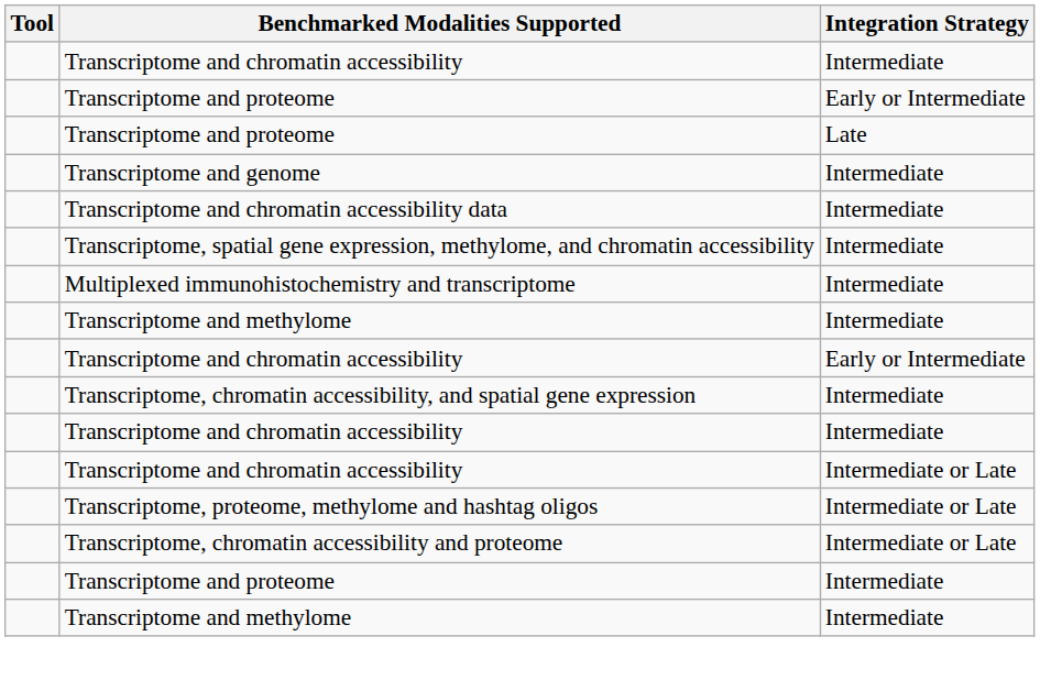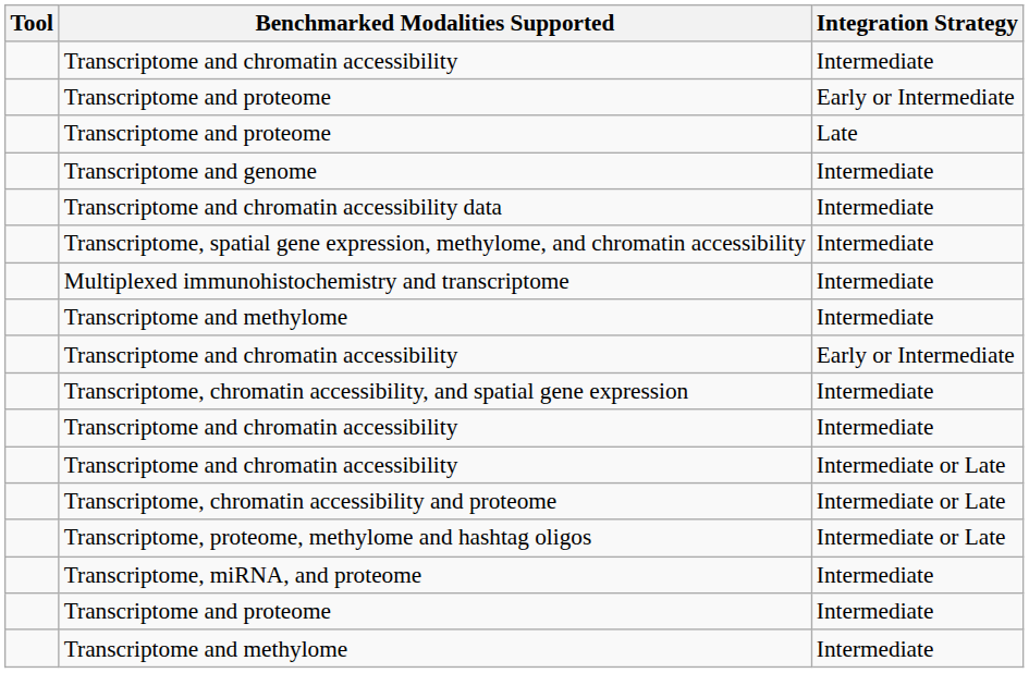rows swapped: Transcriptome, chromatin accessibility and proteome <-> Transcriptome, proteome, methylome and hashtag oligos
+ row: Transcriptome, miRNA, and proteome | Intermediate
